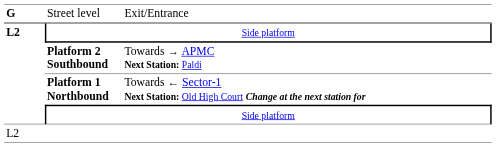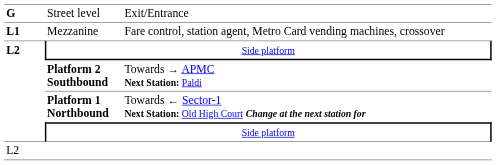+ row: L1 | Mezzanine | Fare control, station agent, Metro Card vending machines, crossover
